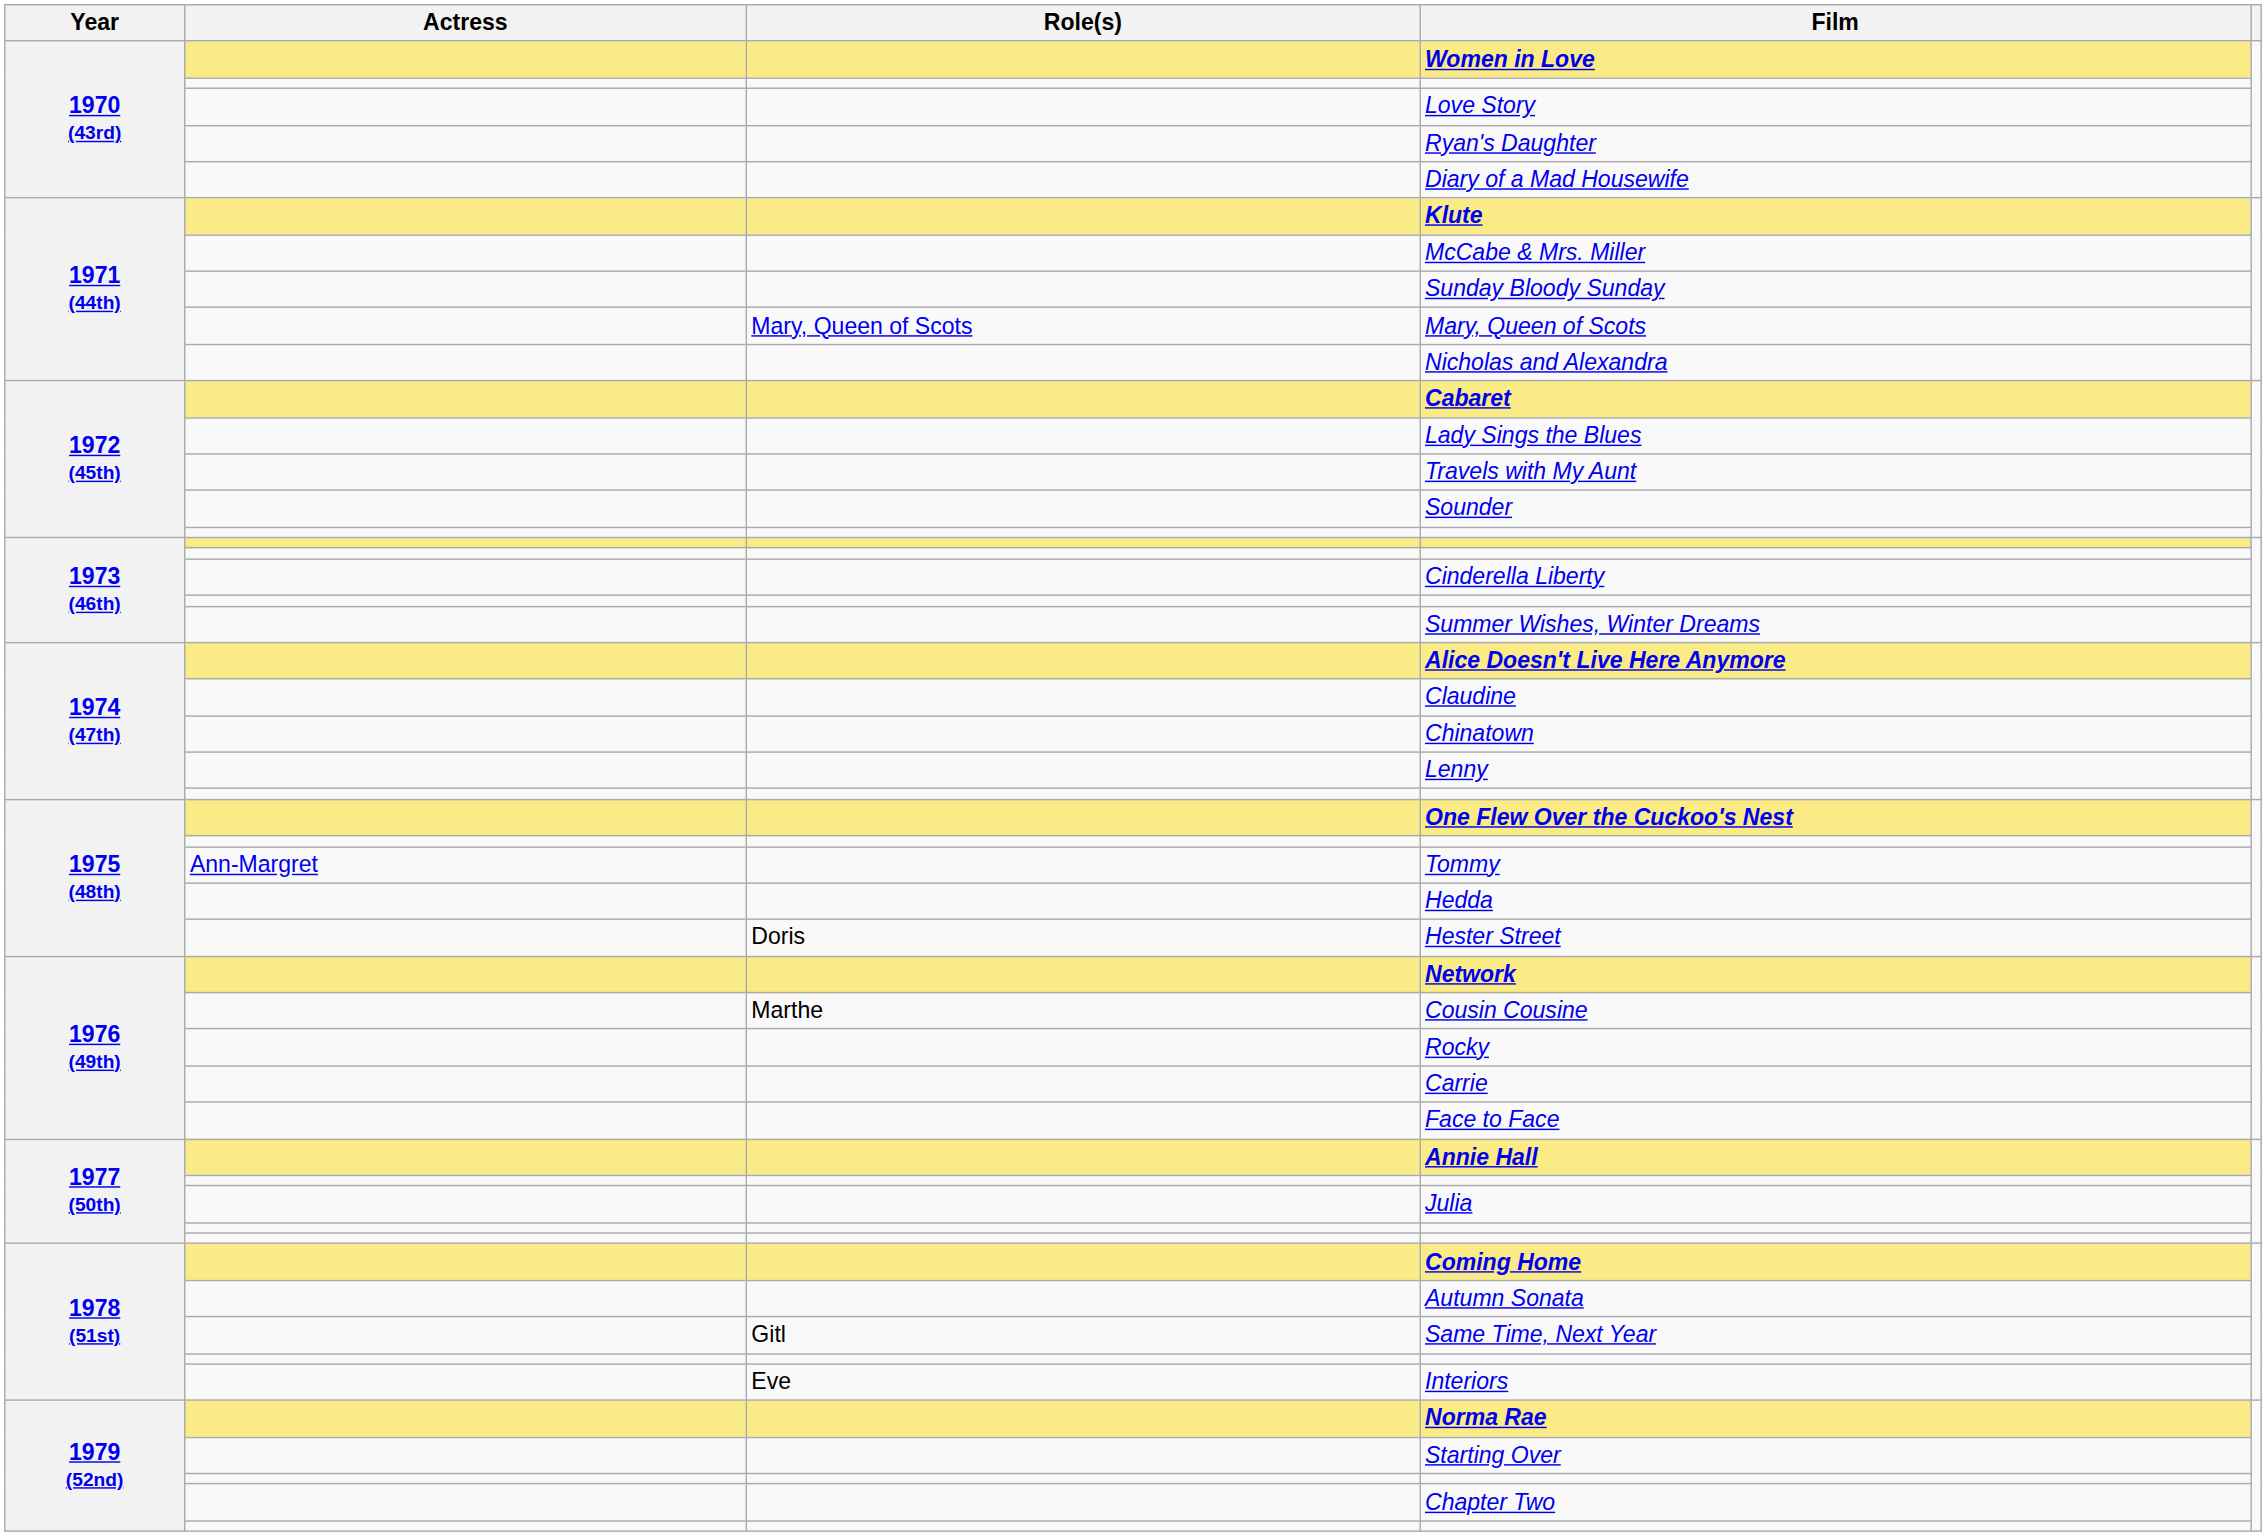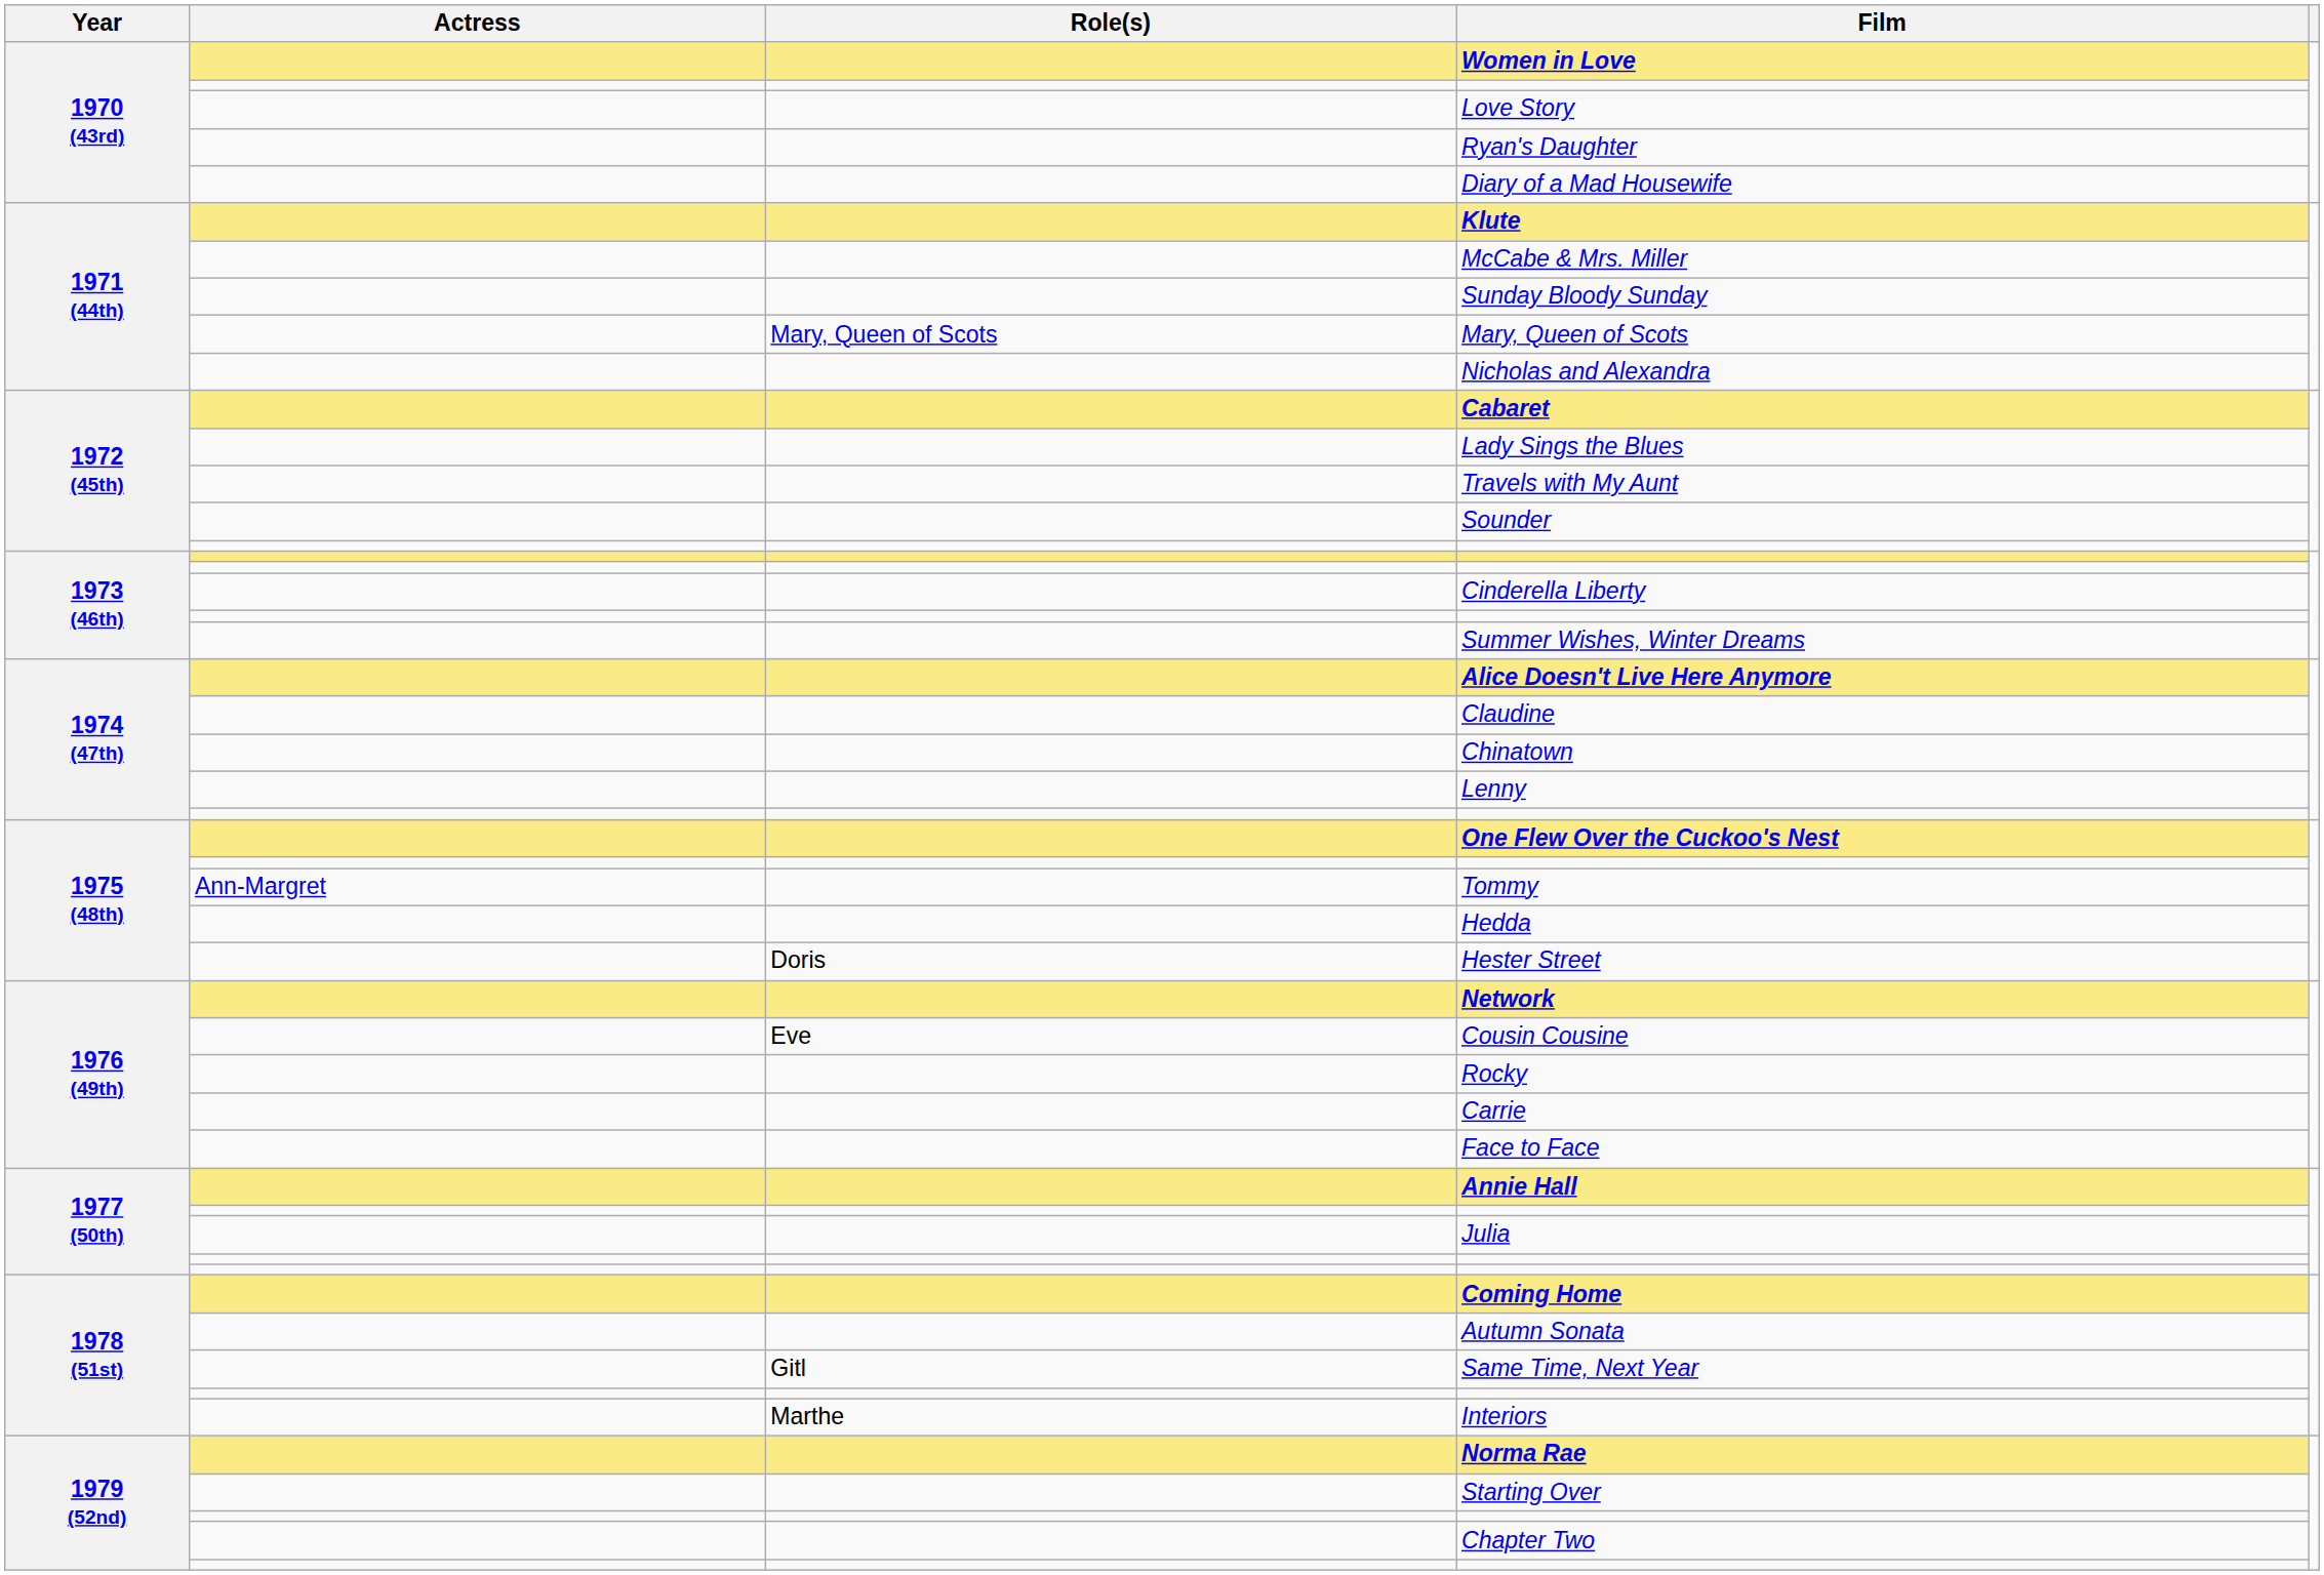Cousin Cousine | Role(s): Marthe -> Eve
Interiors | Role(s): Eve -> Marthe
